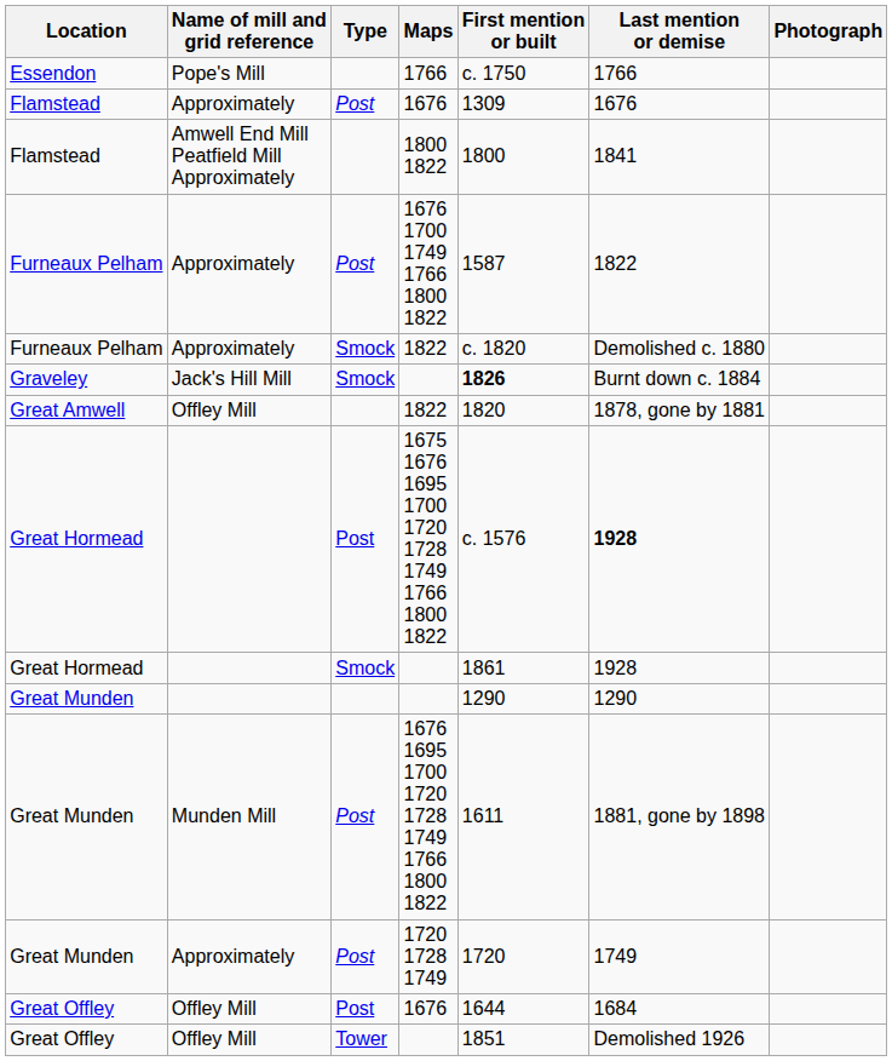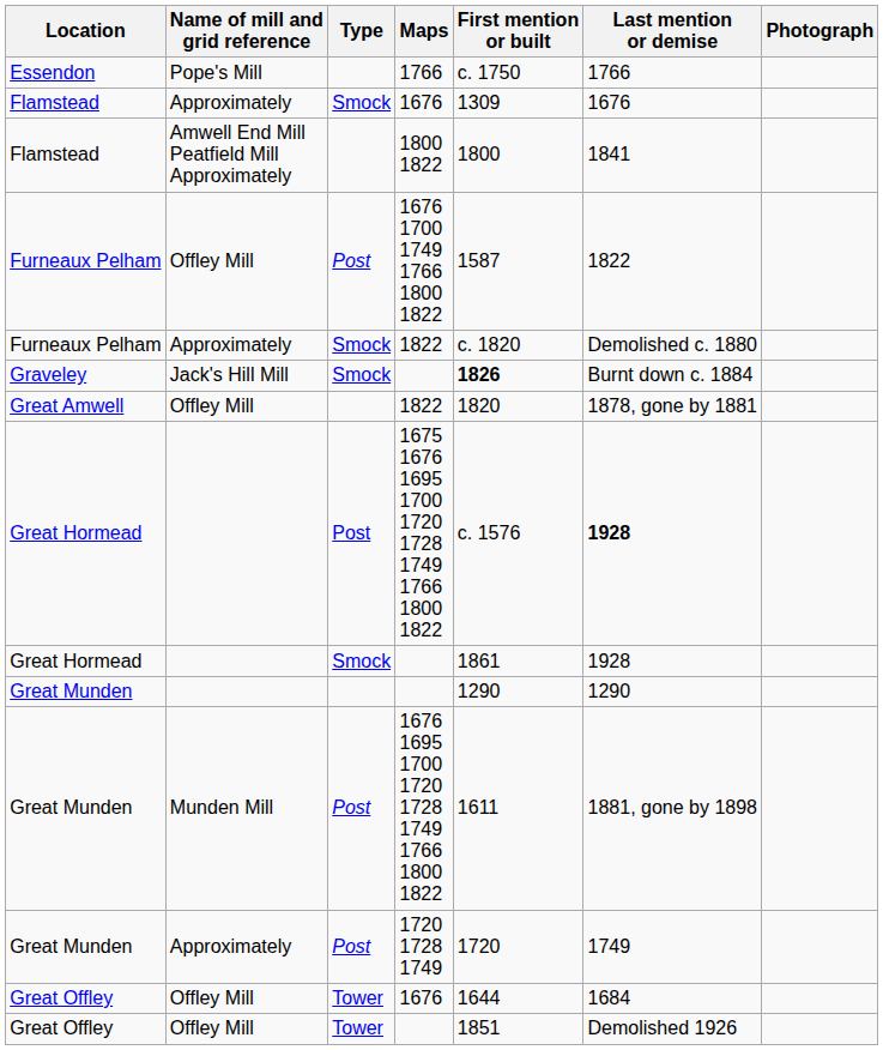Flamstead / 1676 | Type: Post -> Smock
1676 1700 1749 1766 1800 1822 | Name of mill and grid reference: Approximately -> Offley Mill
Great Offley / 1676 | Type: Post -> Tower
